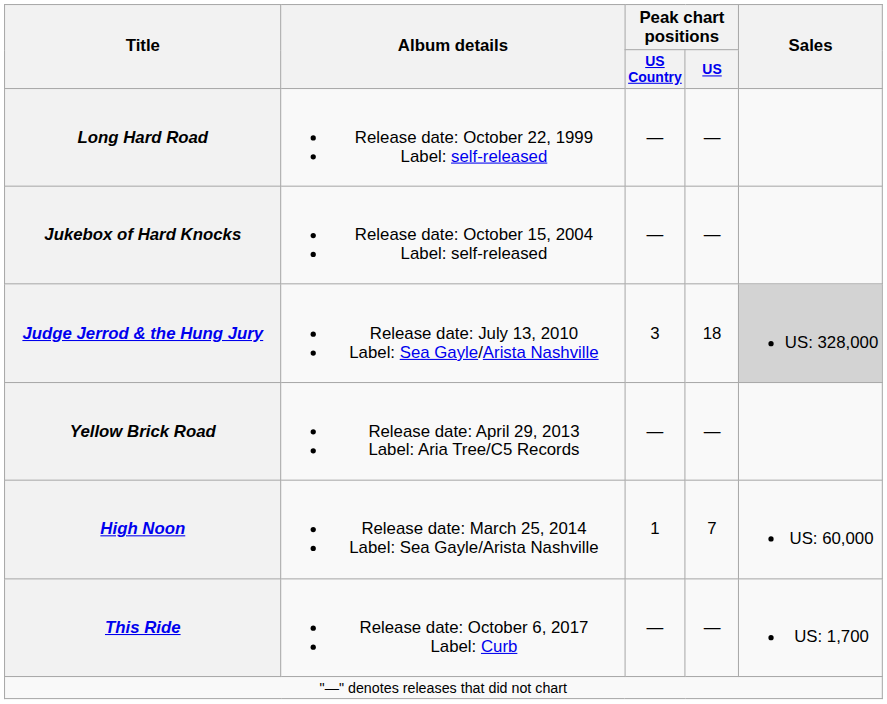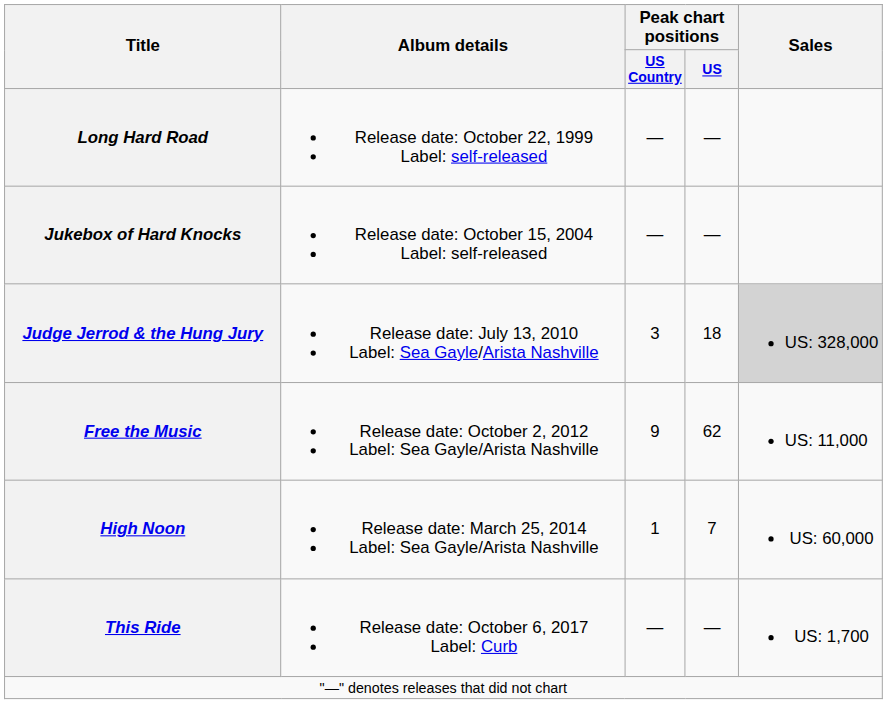+ row: Free the Music | Release date: October 2, 2012 Label: Sea Gayle/Arista Nashville | 9 | 62 | US: 11,000
- row: Yellow Brick Road | Release date: April 29, 2013 Label: Aria Tree/C5 Records | — | —
